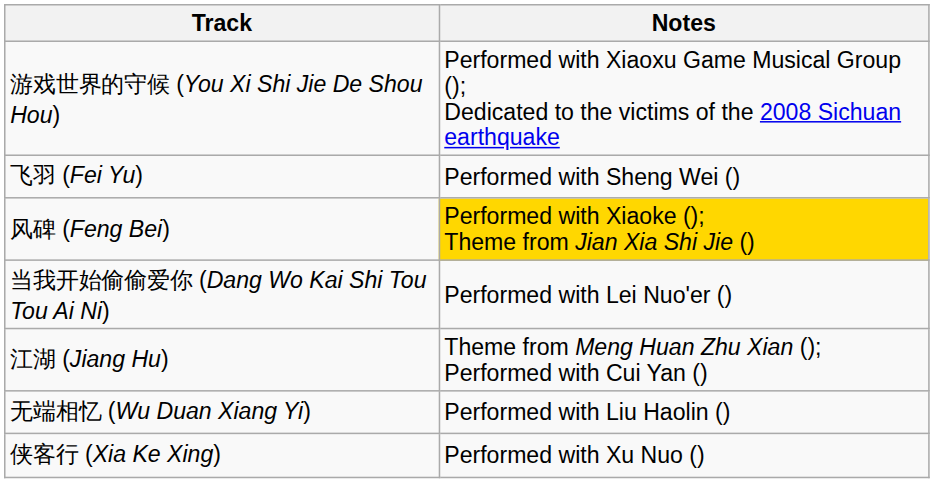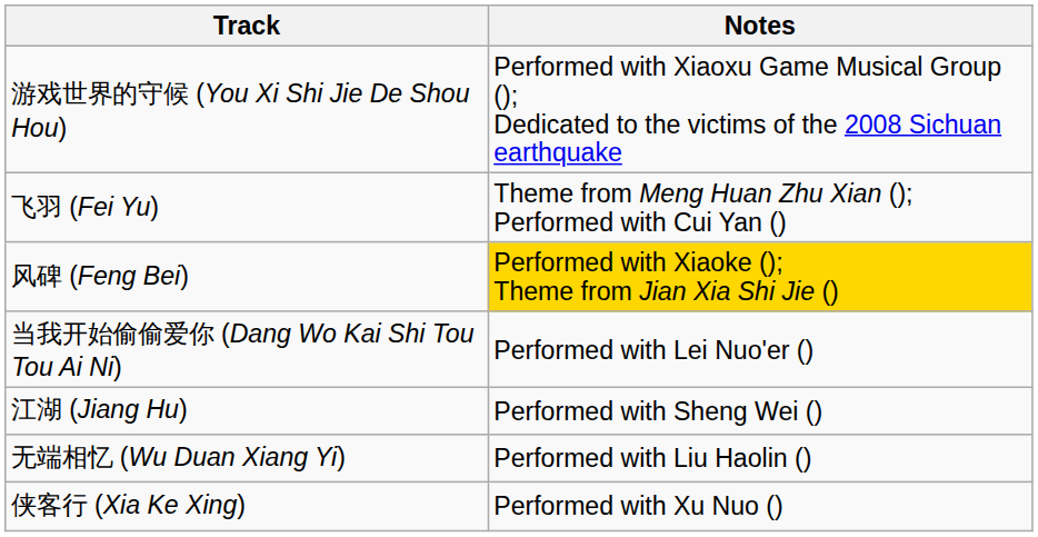飞羽 (Fei Yu) | Notes: Performed with Sheng Wei () -> Theme from Meng Huan Zhu Xian (); Performed with Cui Yan ()
江湖 (Jiang Hu) | Notes: Theme from Meng Huan Zhu Xian (); Performed with Cui Yan () -> Performed with Sheng Wei ()
